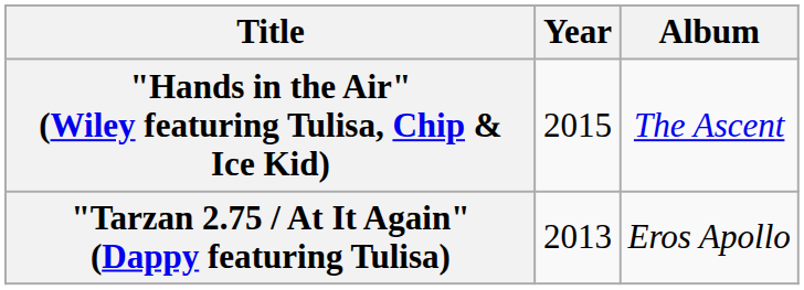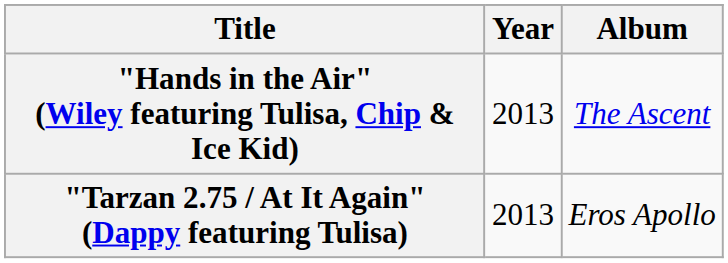"Hands in the Air" (Wiley featuring Tulisa, Chip & Ice Kid) | Year: 2015 -> 2013
